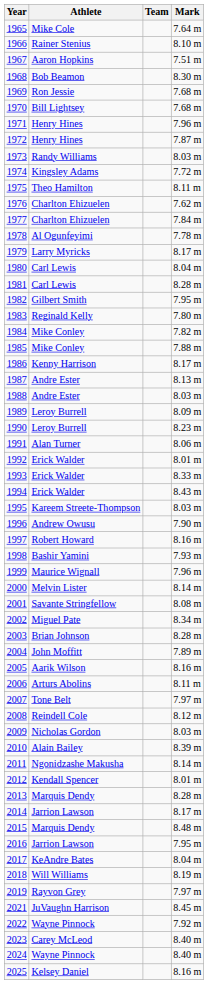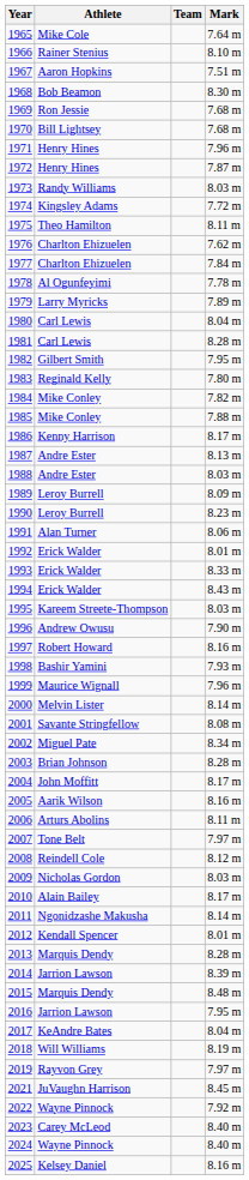1979 | Mark: 8.17 m -> 7.89 m
2004 | Mark: 7.89 m -> 8.17 m
2010 | Mark: 8.39 m -> 8.17 m
2014 | Mark: 8.17 m -> 8.39 m
